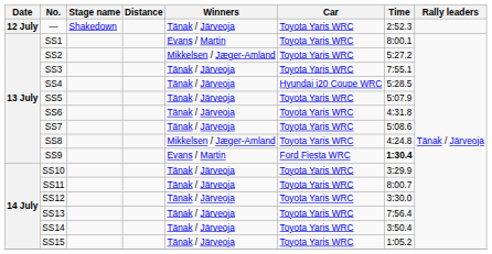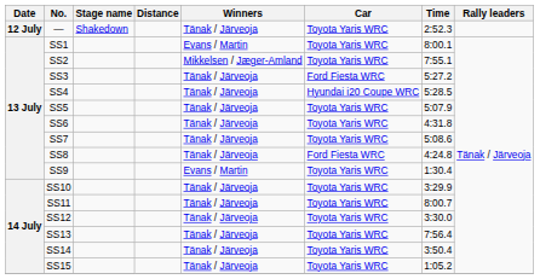SS2 | Time: 5:27.2 -> 7:55.1
SS3 | Car: Toyota Yaris WRC -> Ford Fiesta WRC
SS3 | Time: 7:55.1 -> 5:27.2
SS8 | Winners: Mikkelsen / Jæger-Amland -> Tänak / Järveoja
SS8 | Car: Toyota Yaris WRC -> Ford Fiesta WRC
SS9 | Car: Ford Fiesta WRC -> Toyota Yaris WRC
SS9 | Time: bold -> normal
